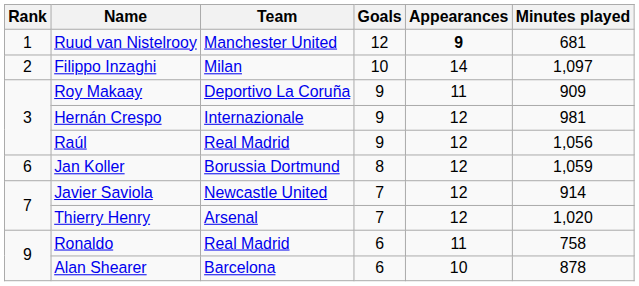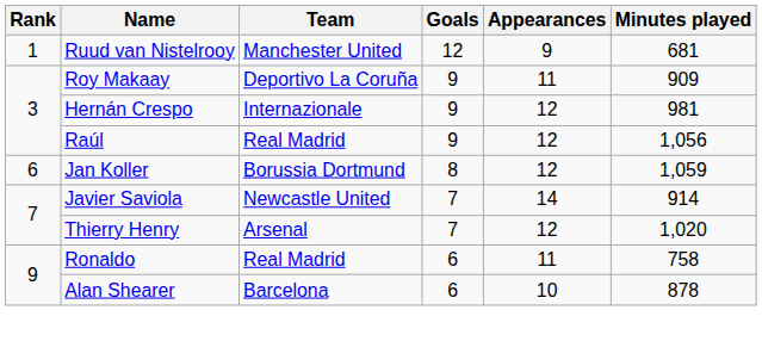Ruud van Nistelrooy | Appearances: bold -> normal
- row: 2 | Filippo Inzaghi | Milan | 10 | 14 | 1,097
Javier Saviola | Appearances: 12 -> 14
